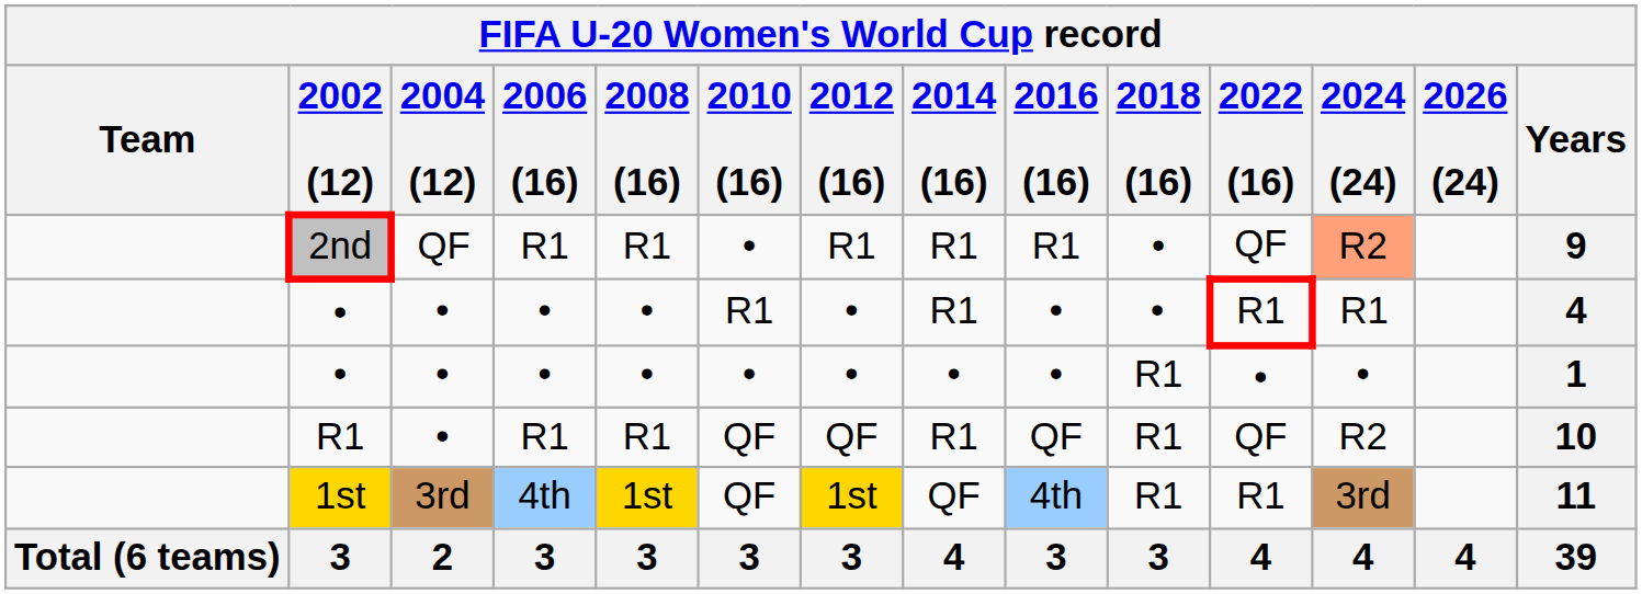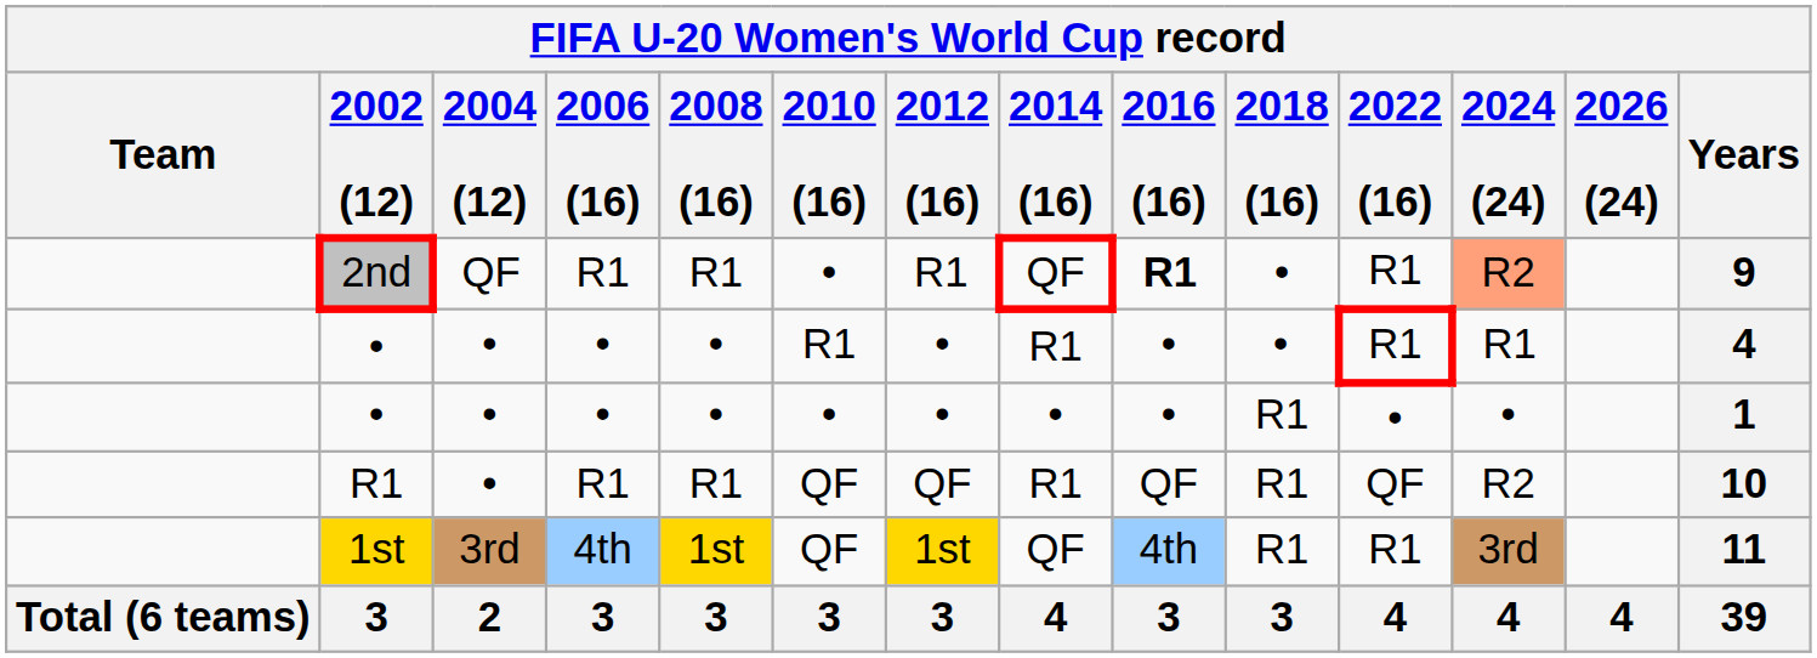2nd | 2014 (16): R1 -> QF
2nd | 2016 (16): normal -> bold
2nd | 2022 (16): QF -> R1
